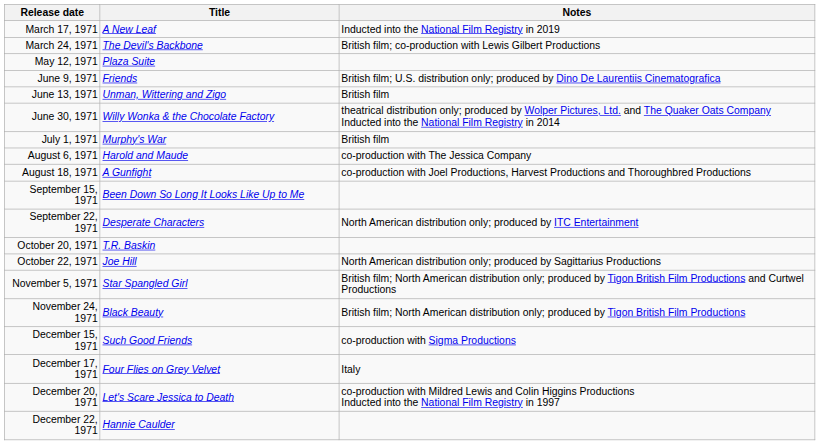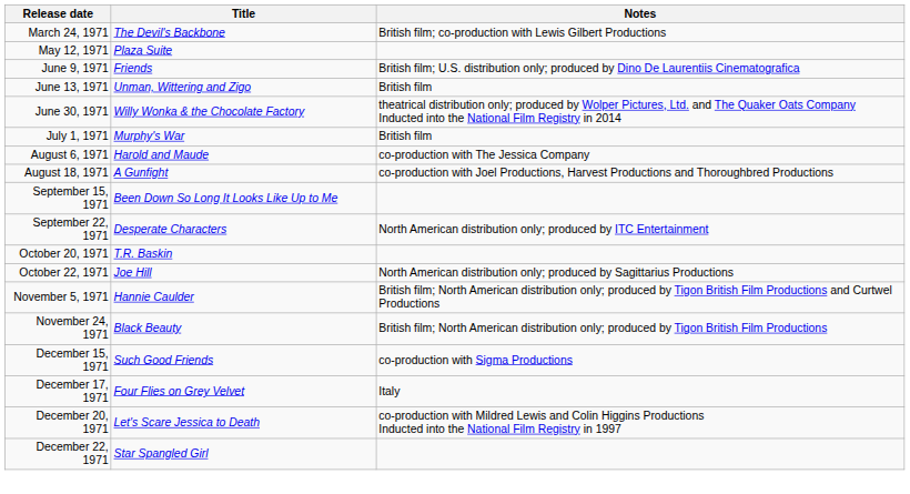- row: March 17, 1971 | A New Leaf | Inducted into the National Film Registry in 2019
November 5, 1971 | Title: Star Spangled Girl -> Hannie Caulder
December 22, 1971 | Title: Hannie Caulder -> Star Spangled Girl
